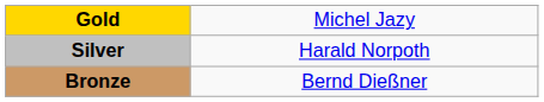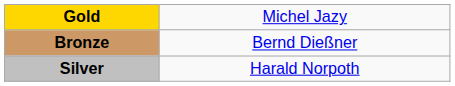rows swapped: Silver <-> Bronze
